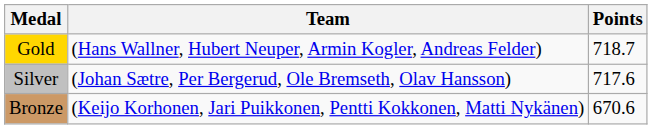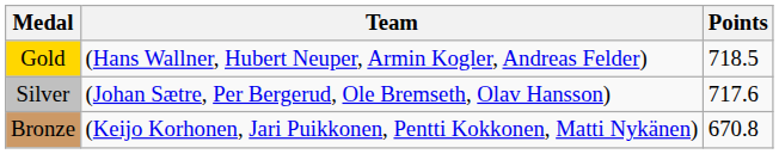Gold | Points: 718.7 -> 718.5
Bronze | Points: 670.6 -> 670.8
